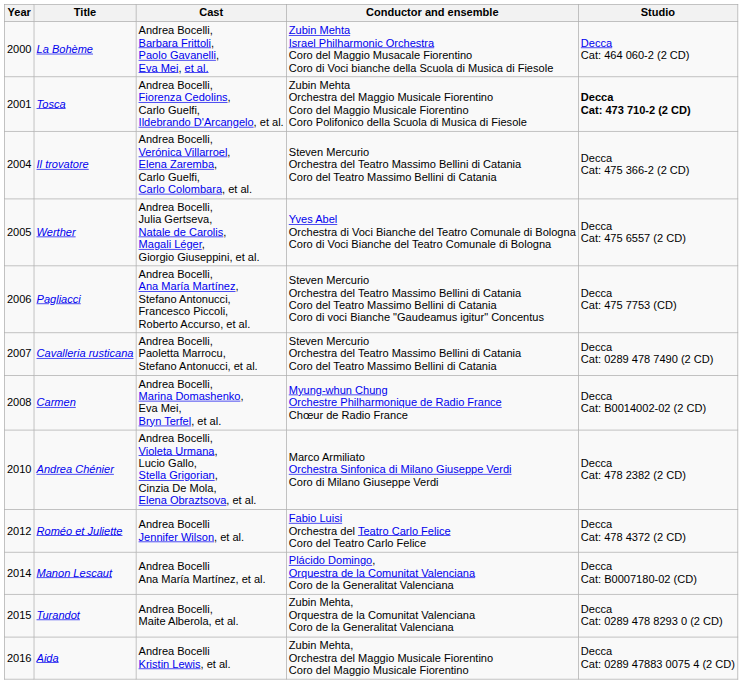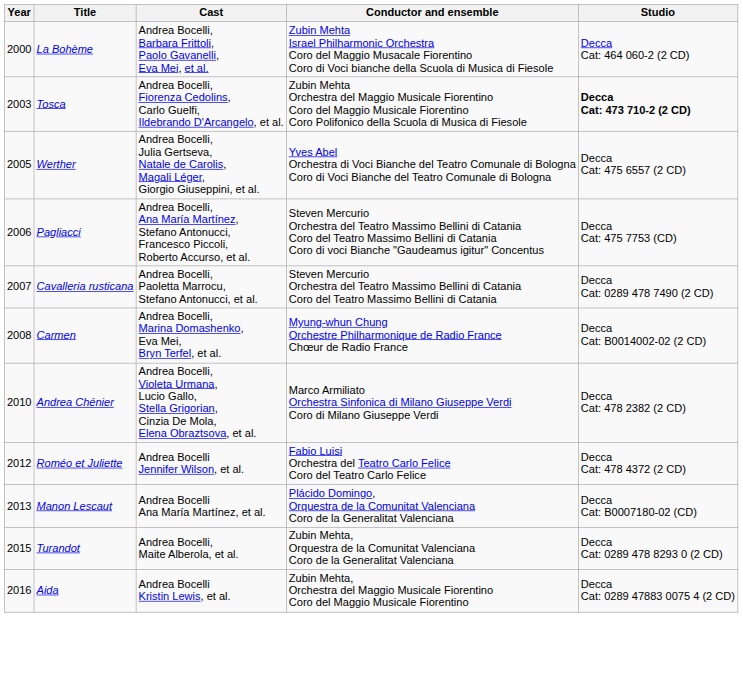Tosca | Year: 2001 -> 2003
- row: 2004 | Il trovatore | Andrea Bocelli, Verónica Villarroel, Elena Zaremba, Carlo Guelfi, Carlo Colombara, et al. | Steven Mercurio Orchestra del Teatro Massimo Bellini di Catania Coro del Teatro Massimo Bellini di Catania | Decca Cat: 475 366-2 (2 CD)
Manon Lescaut | Year: 2014 -> 2013
